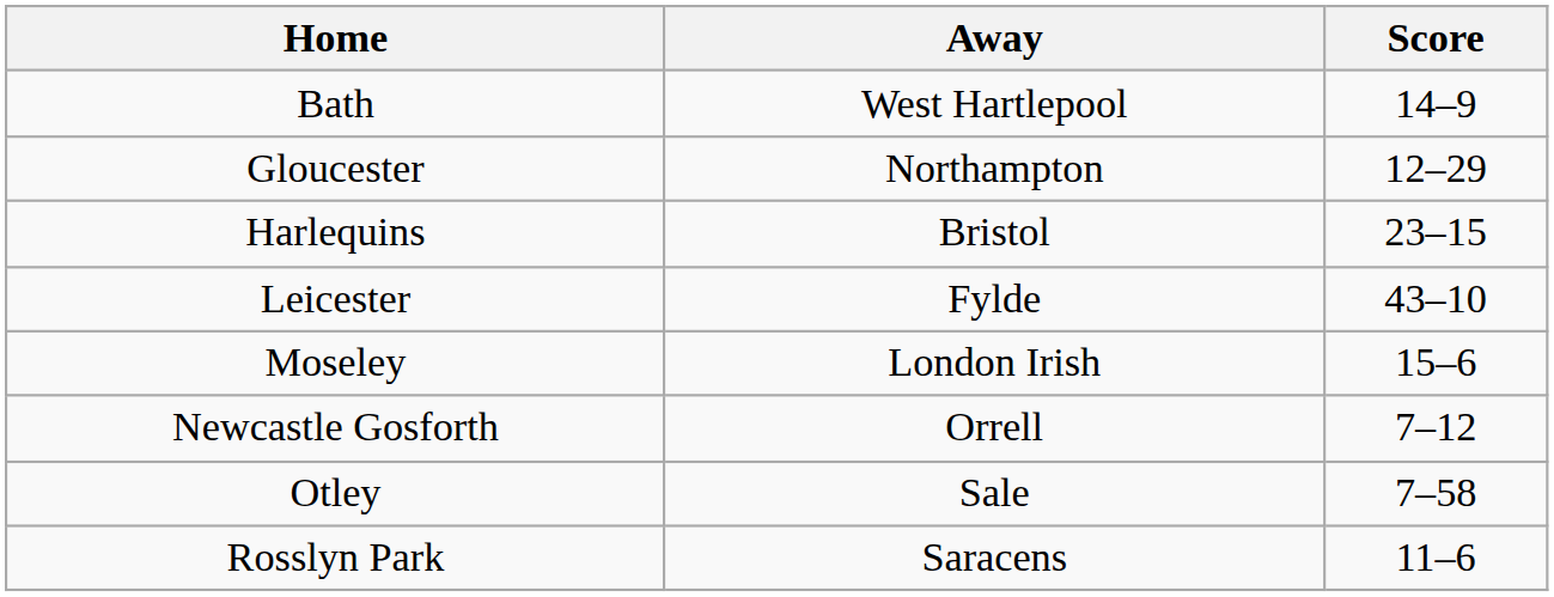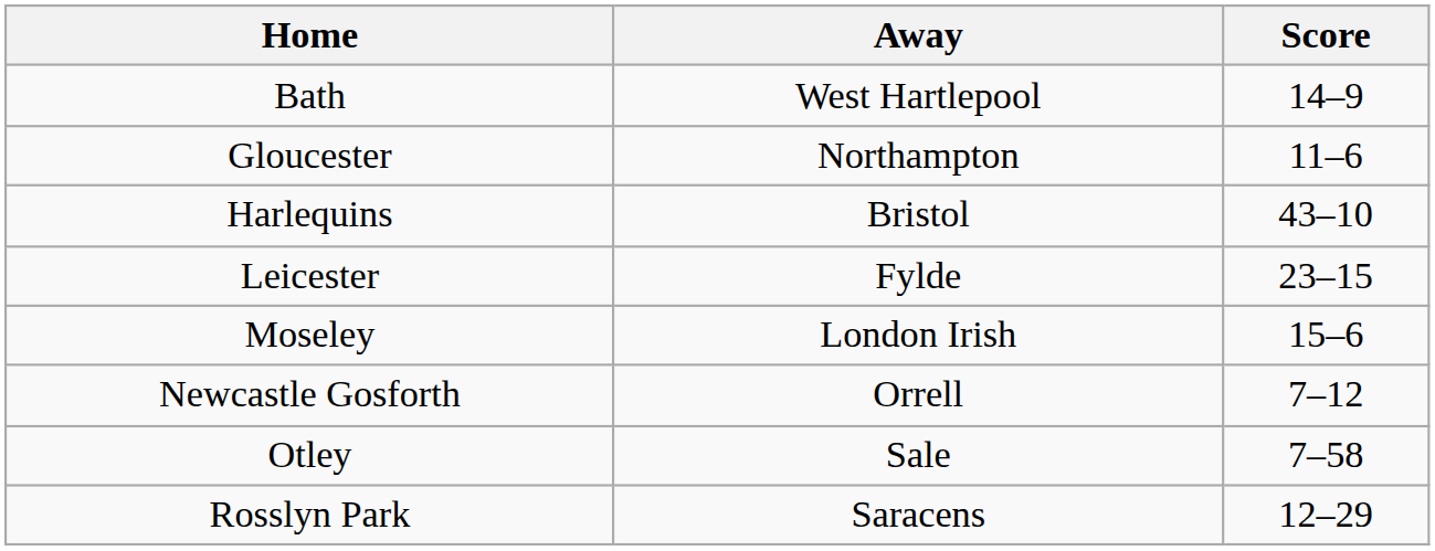Gloucester | Score: 12–29 -> 11–6
Harlequins | Score: 23–15 -> 43–10
Leicester | Score: 43–10 -> 23–15
Rosslyn Park | Score: 11–6 -> 12–29
